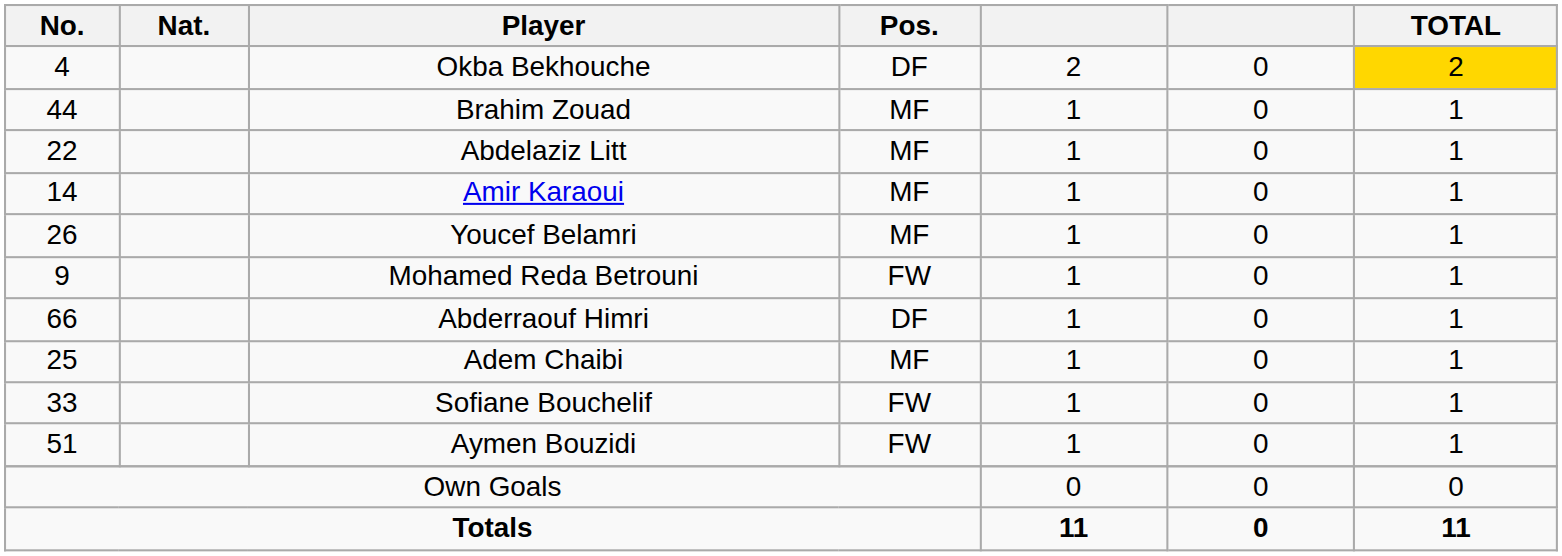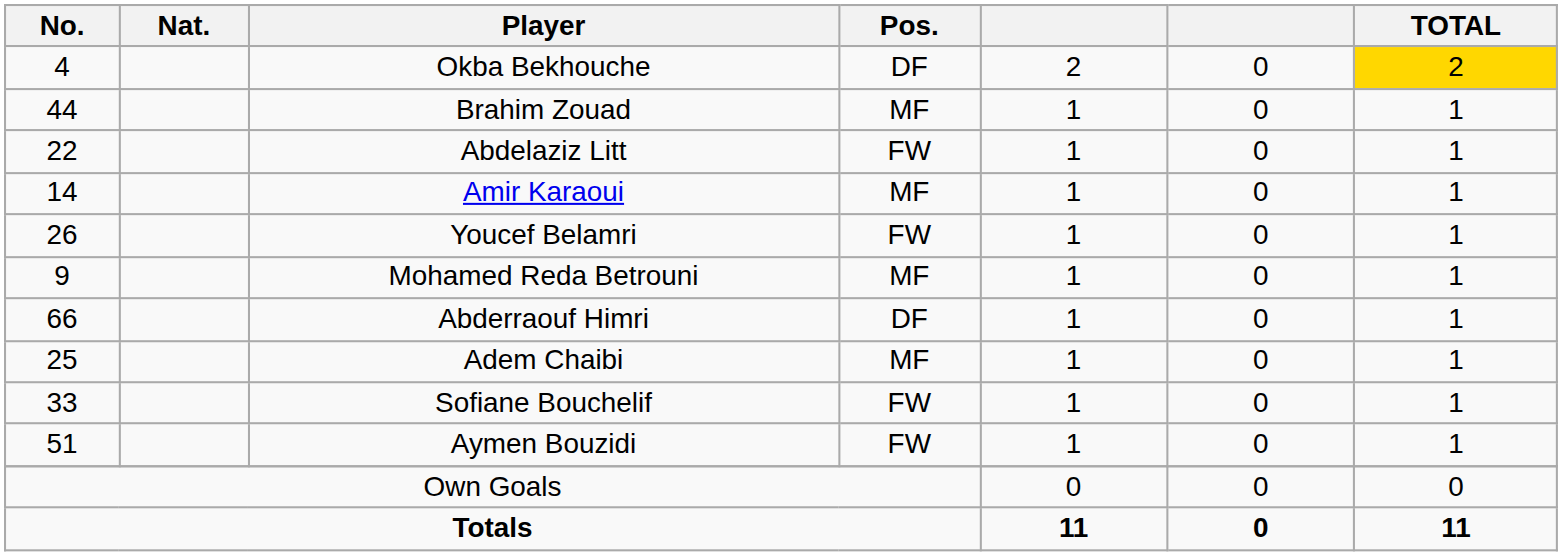Abdelaziz Litt | Pos.: MF -> FW
Youcef Belamri | Pos.: MF -> FW
Mohamed Reda Betrouni | Pos.: FW -> MF
